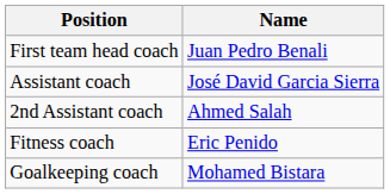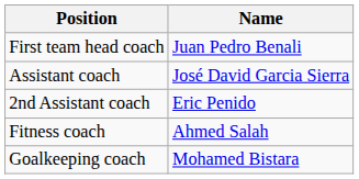2nd Assistant coach | Name: Ahmed Salah -> Eric Penido
Fitness coach | Name: Eric Penido -> Ahmed Salah
